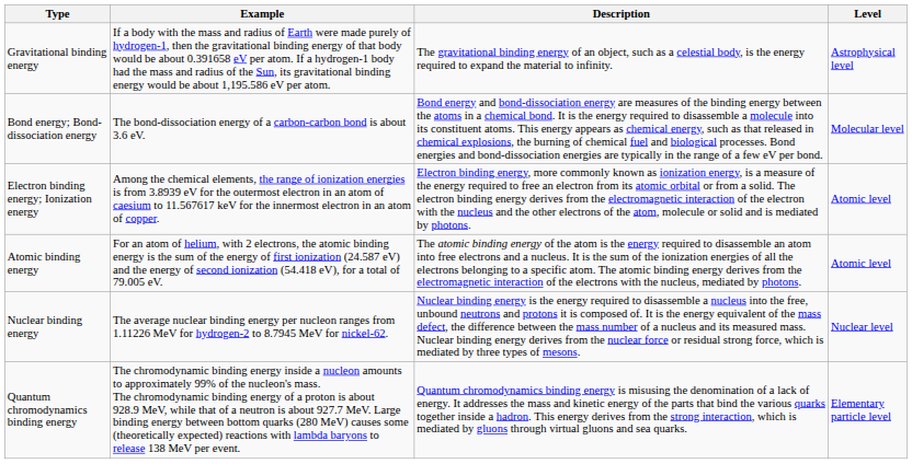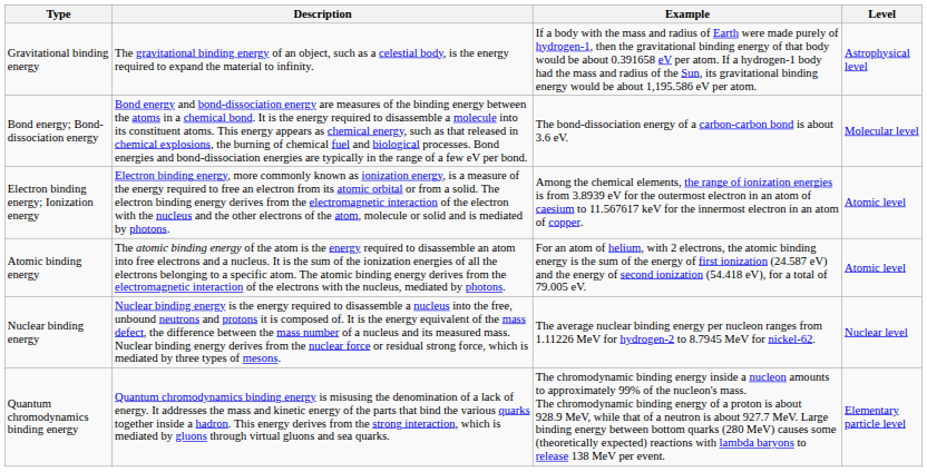columns swapped: Description <-> Example
